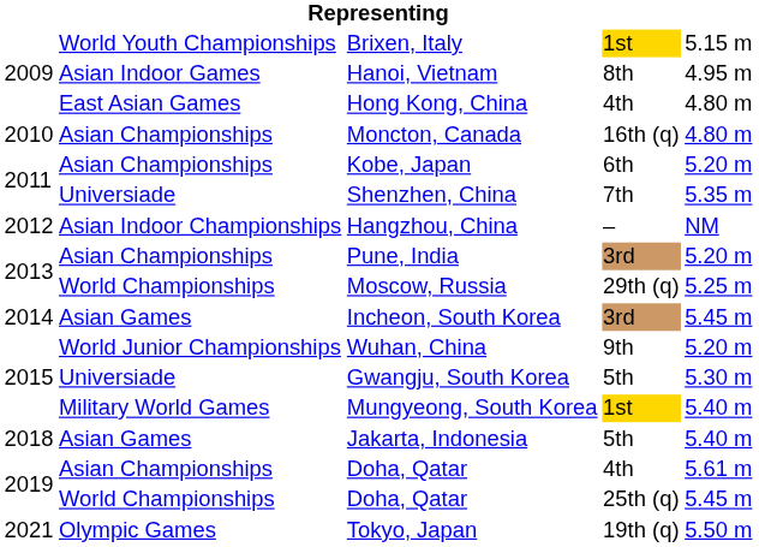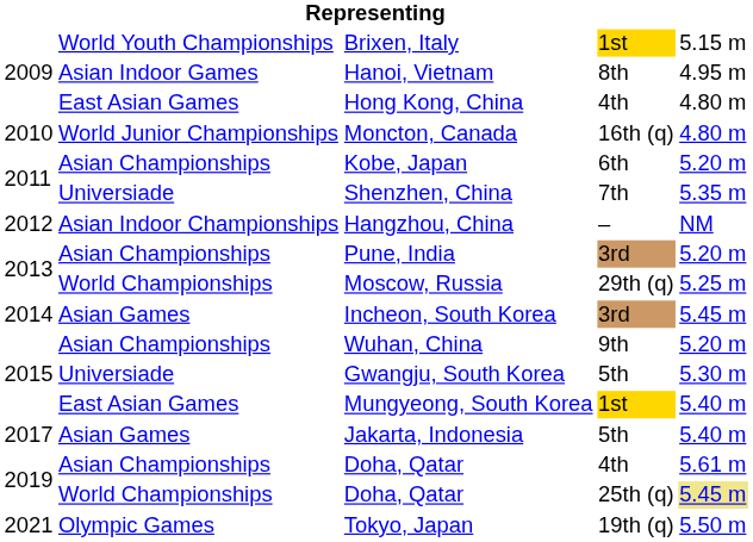Moncton, Canada | column 2: Asian Championships -> World Junior Championships
Wuhan, China | column 2: World Junior Championships -> Asian Championships
Mungyeong, South Korea | column 2: Military World Games -> East Asian Games
Jakarta, Indonesia | column 1: 2018 -> 2017
Doha, Qatar / 25th (q) | column 5: no background -> khaki background
